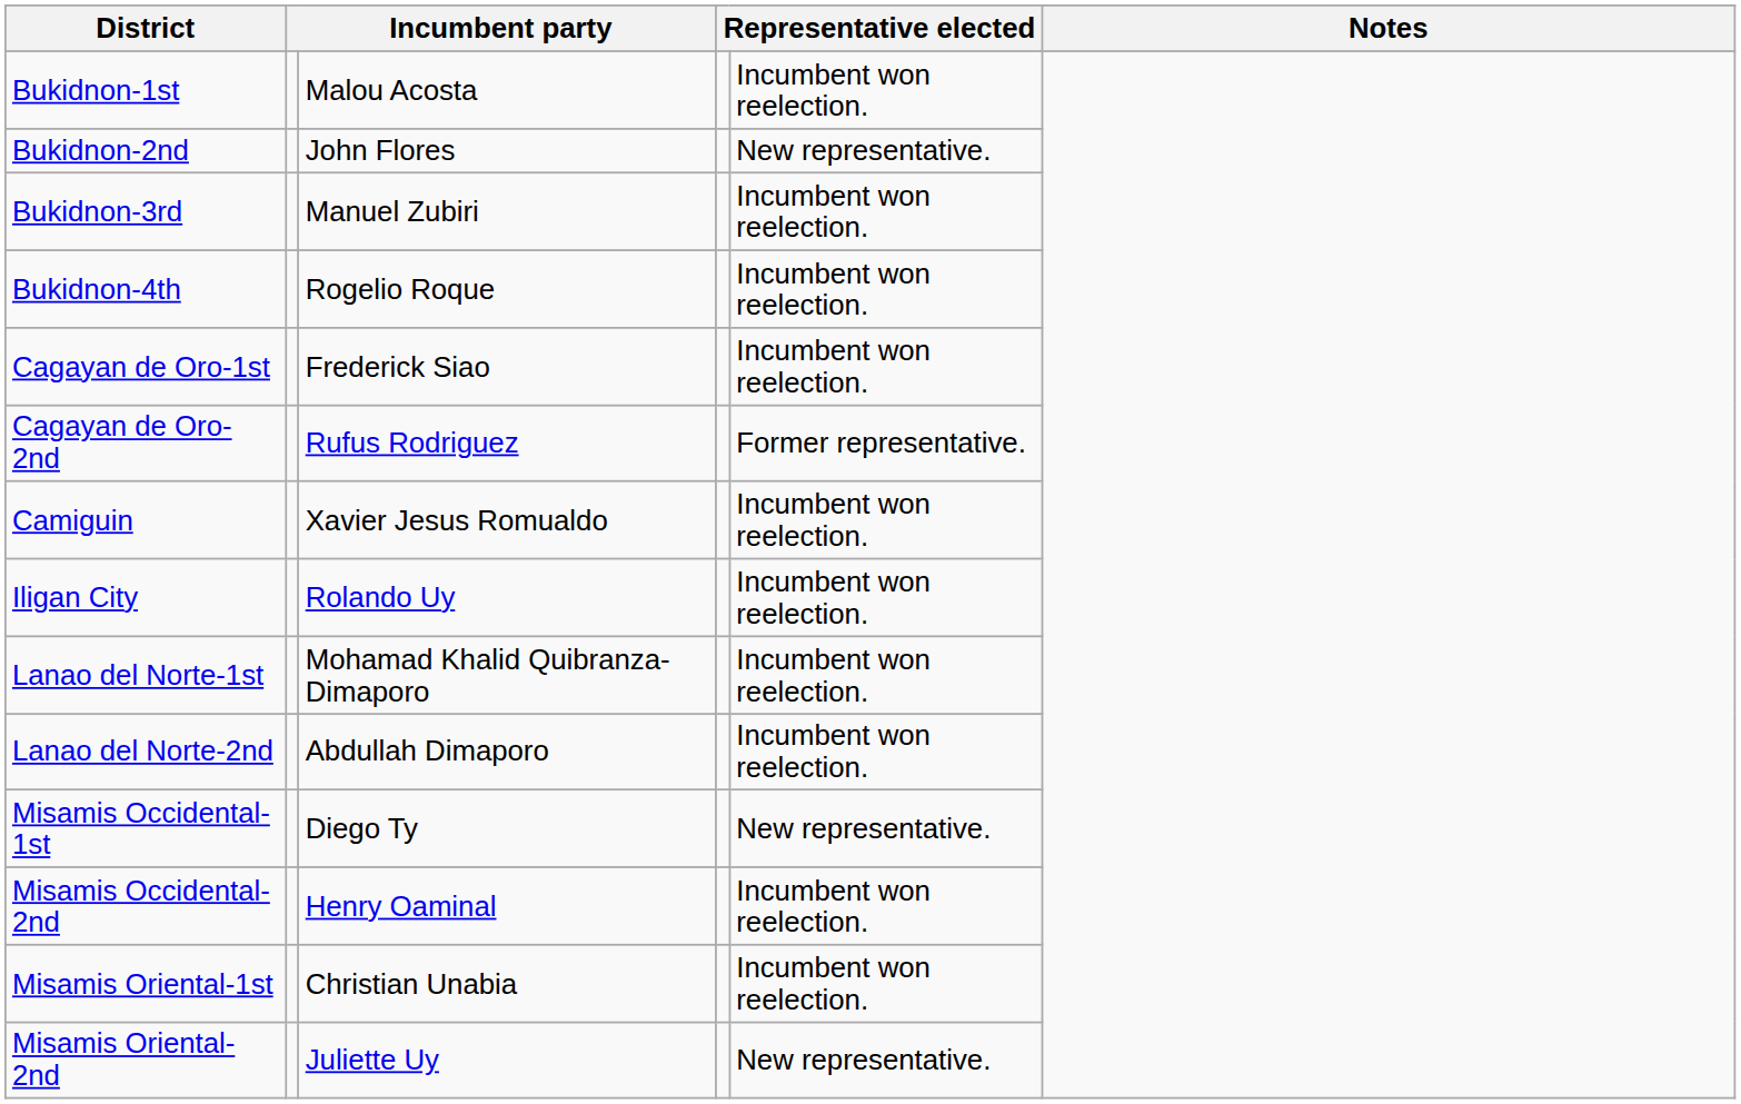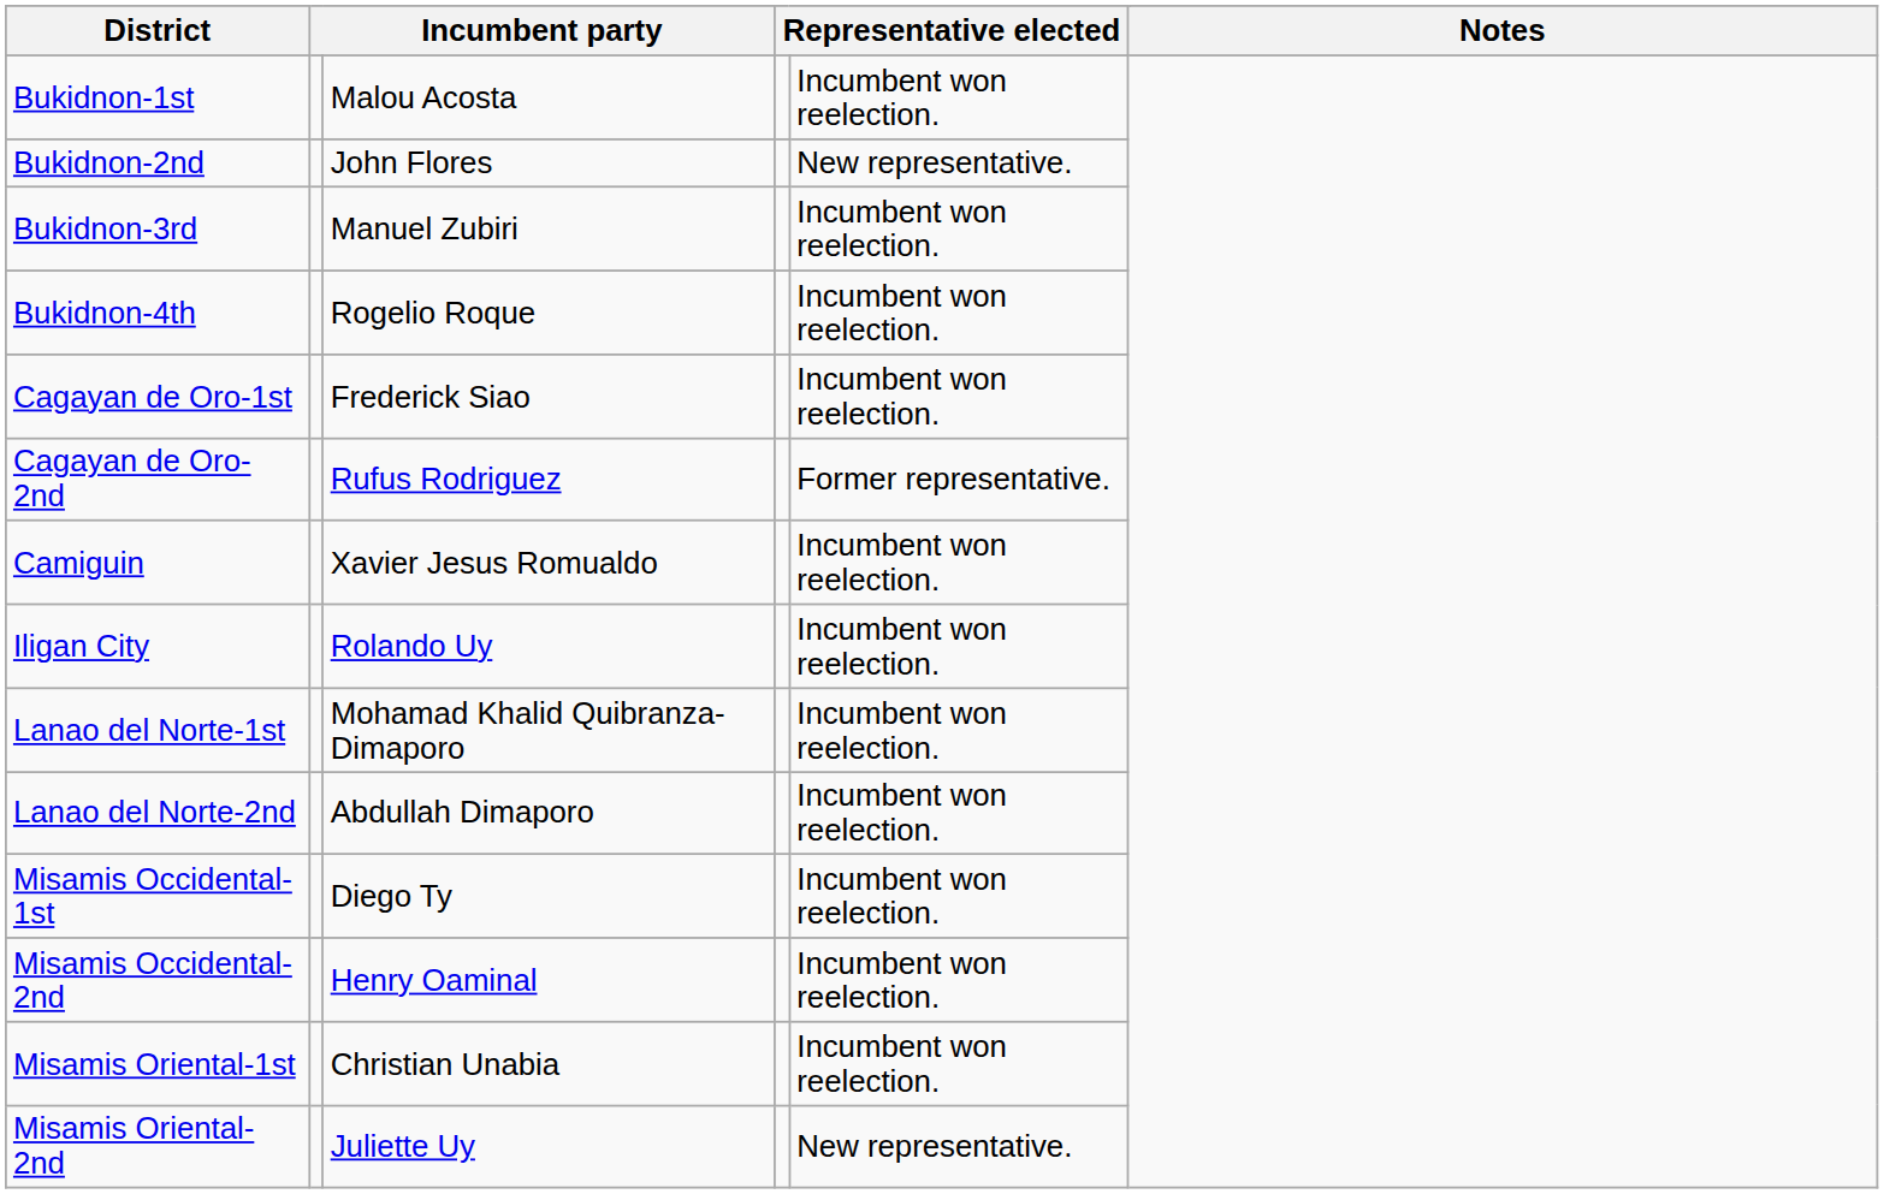Misamis Occidental-1st | column 5: New representative. -> Incumbent won reelection.
